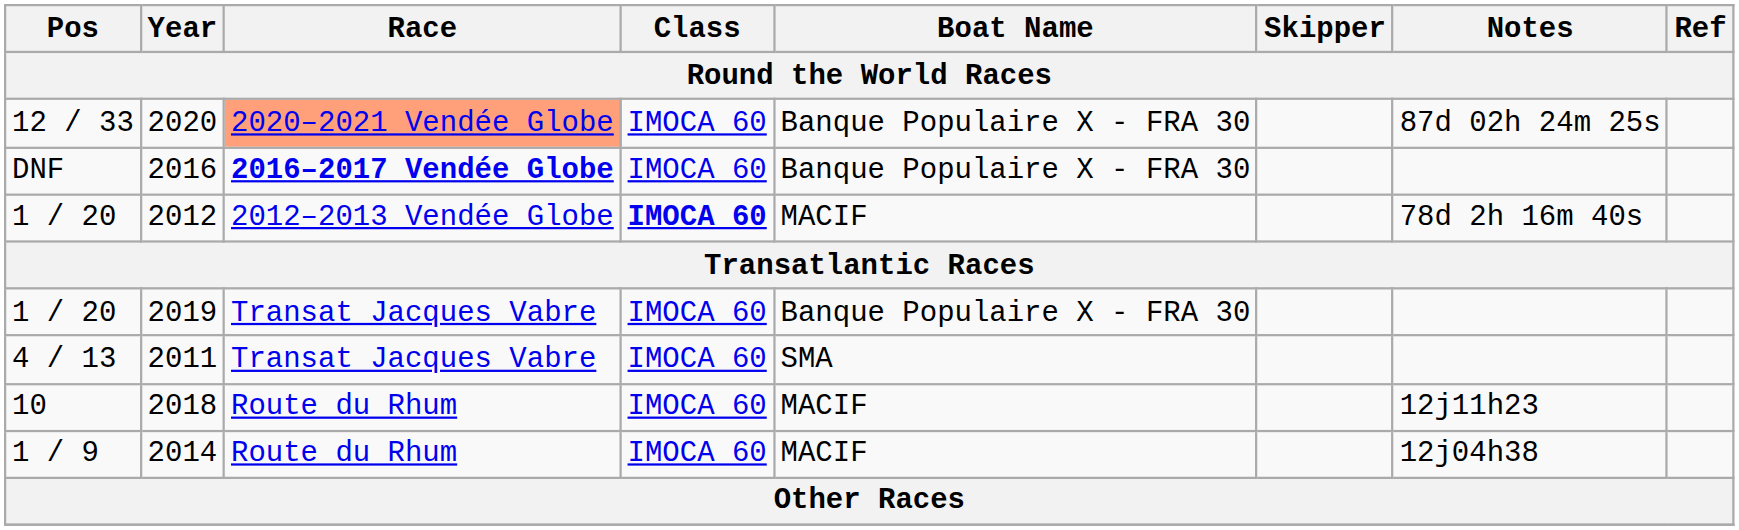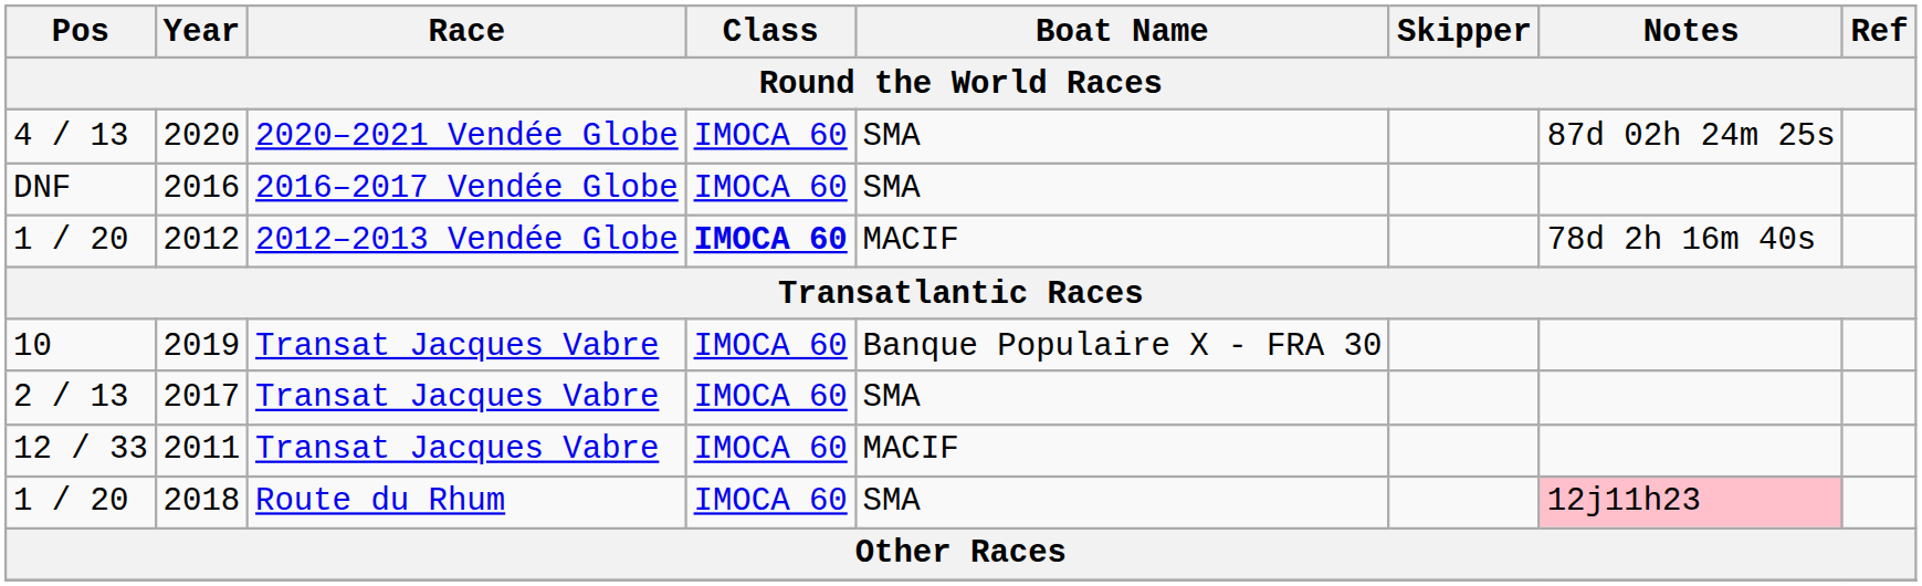2020 | Pos: 12 / 33 -> 4 / 13
2020 | Race: lightsalmon background -> no background
2020 | Boat Name: Banque Populaire X - FRA 30 -> SMA
2016 | Race: bold -> normal
2016 | Boat Name: Banque Populaire X - FRA 30 -> SMA
2019 | Pos: 1 / 20 -> 10
+ row: 2 / 13 | 2017 | Transat Jacques Vabre | IMOCA 60 | SMA
2011 | Pos: 4 / 13 -> 12 / 33
2011 | Boat Name: SMA -> MACIF
2018 | Pos: 10 -> 1 / 20
2018 | Boat Name: MACIF -> SMA
2018 | Notes: no background -> pink background
- row: 1 / 9 | 2014 | Route du Rhum | IMOCA 60 | MACIF | 12j04h38
